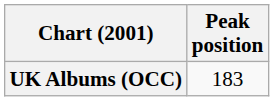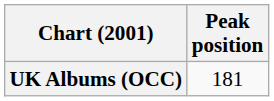UK Albums (OCC) | Peak position: 183 -> 181
